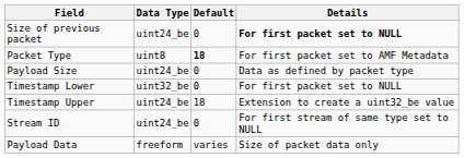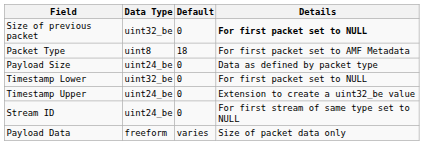Size of previous packet | Data Type: uint24_be -> uint32_be
Packet Type | Default: bold -> normal
Timestamp Upper | Default: 18 -> 0
